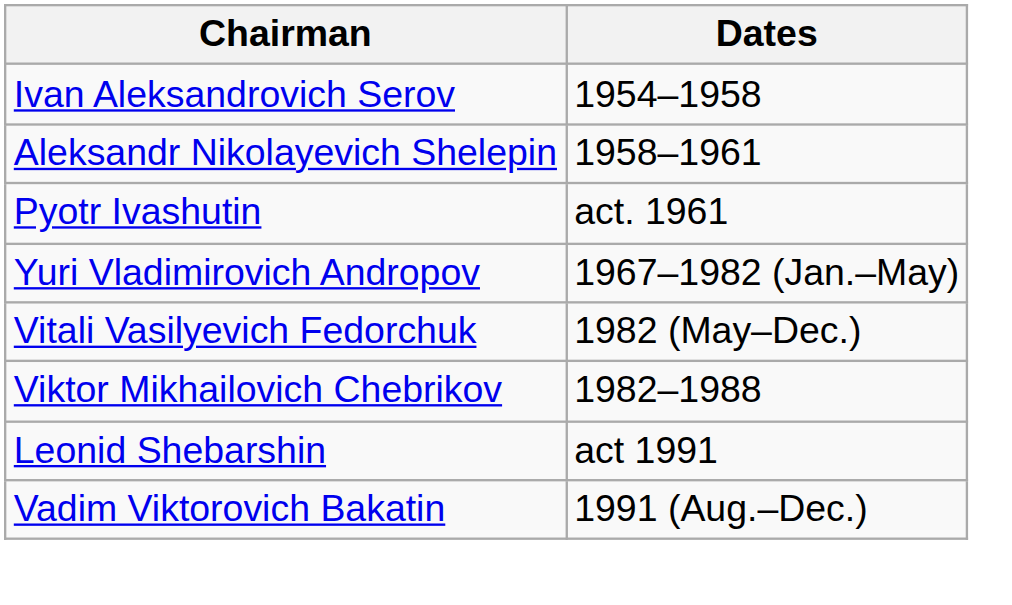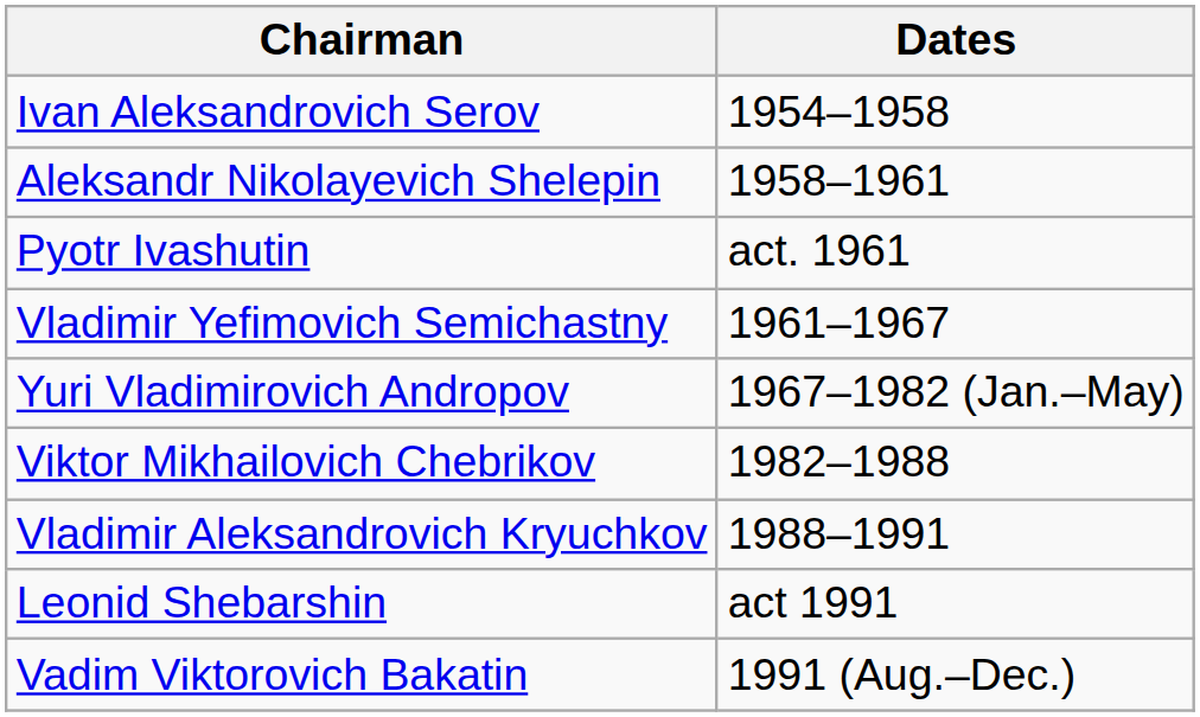+ row: Vladimir Yefimovich Semichastny | 1961–1967
- row: Vitali Vasilyevich Fedorchuk | 1982 (May–Dec.)
+ row: Vladimir Aleksandrovich Kryuchkov | 1988–1991
